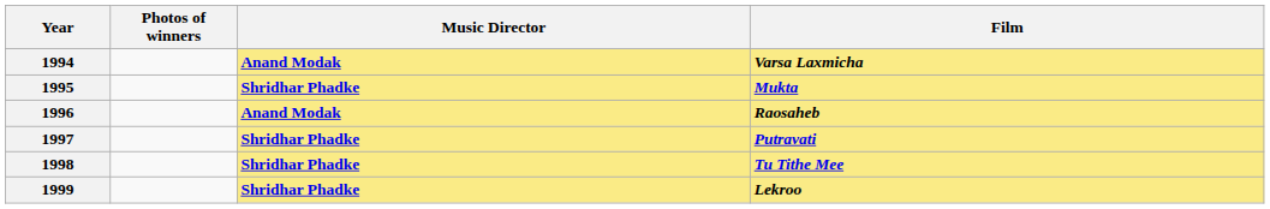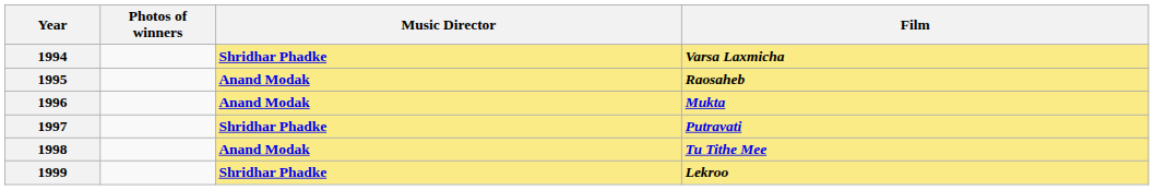1994 | Music Director: Anand Modak -> Shridhar Phadke
1995 | Music Director: Shridhar Phadke -> Anand Modak
1995 | Film: Mukta -> Raosaheb
1996 | Film: Raosaheb -> Mukta
1998 | Music Director: Shridhar Phadke -> Anand Modak
